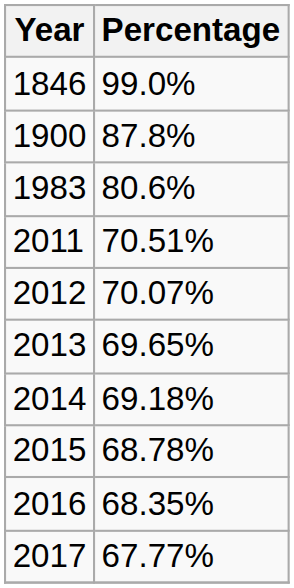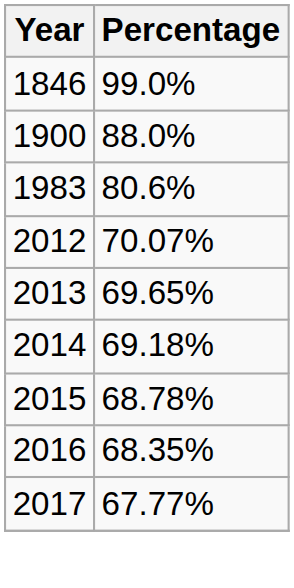1900 | Percentage: 87.8% -> 88.0%
- row: 2011 | 70.51%
